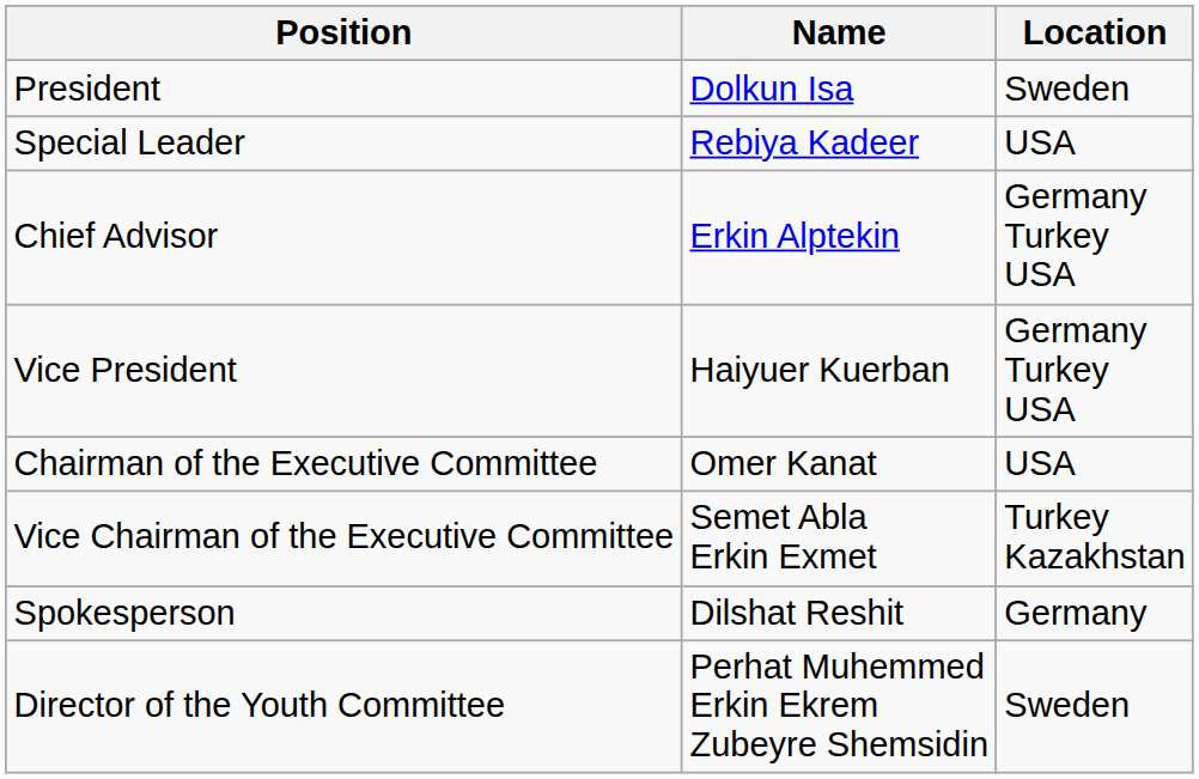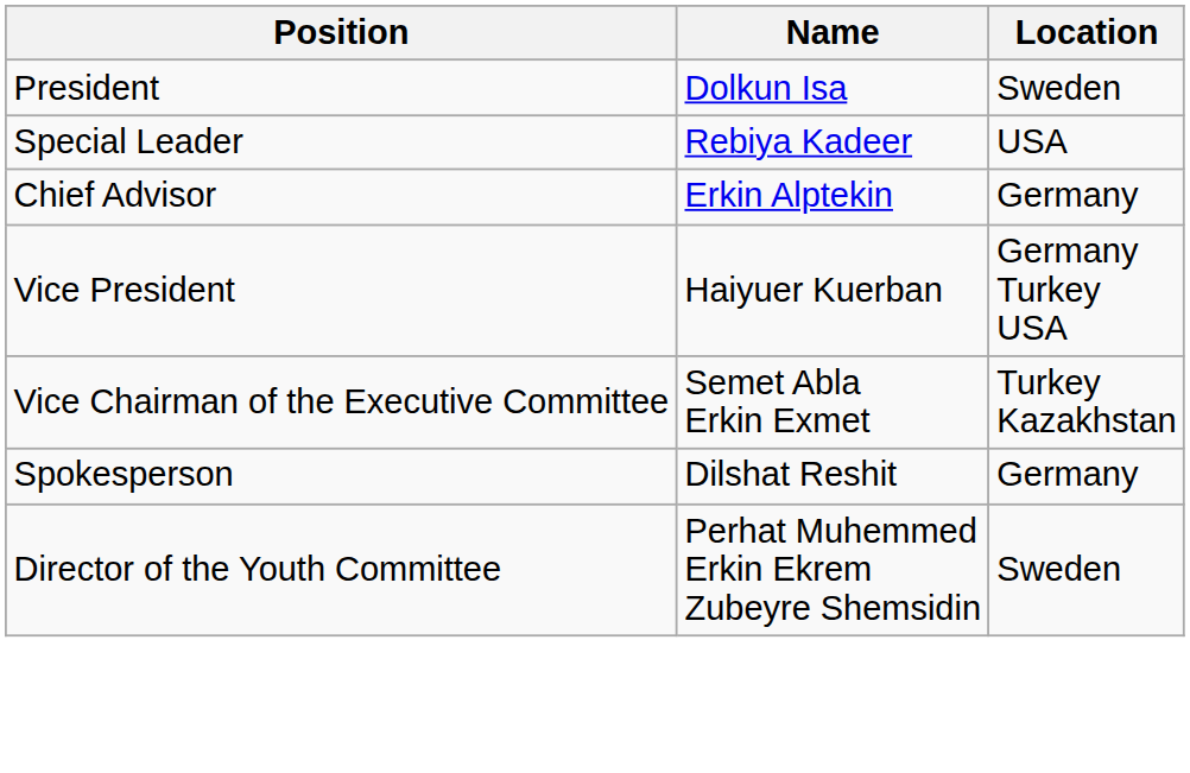Chief Advisor | Location: Germany Turkey USA -> Germany
- row: Chairman of the Executive Committee | Omer Kanat | USA
